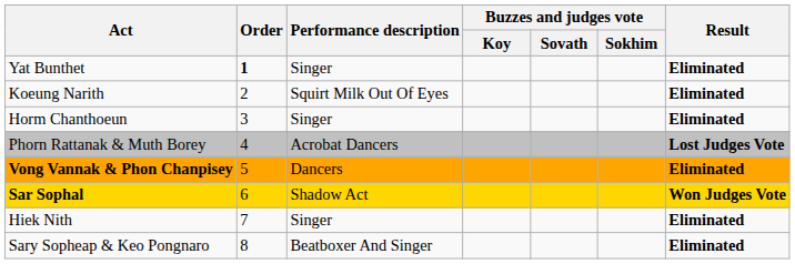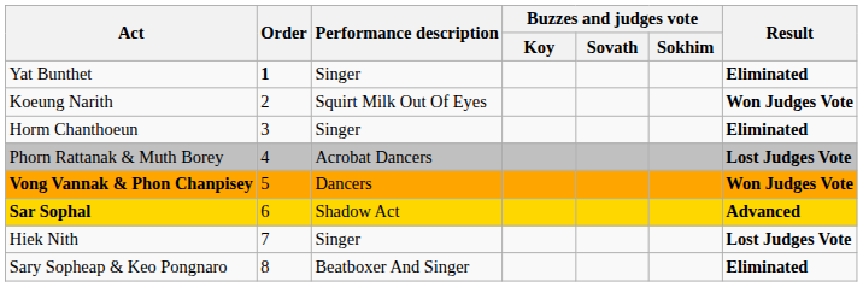Koeung Narith | column 7: Eliminated -> Won Judges Vote
Vong Vannak & Phon Chanpisey | column 7: Eliminated -> Won Judges Vote
Sar Sophal | column 7: Won Judges Vote -> Advanced
Hiek Nith | column 7: Eliminated -> Lost Judges Vote
